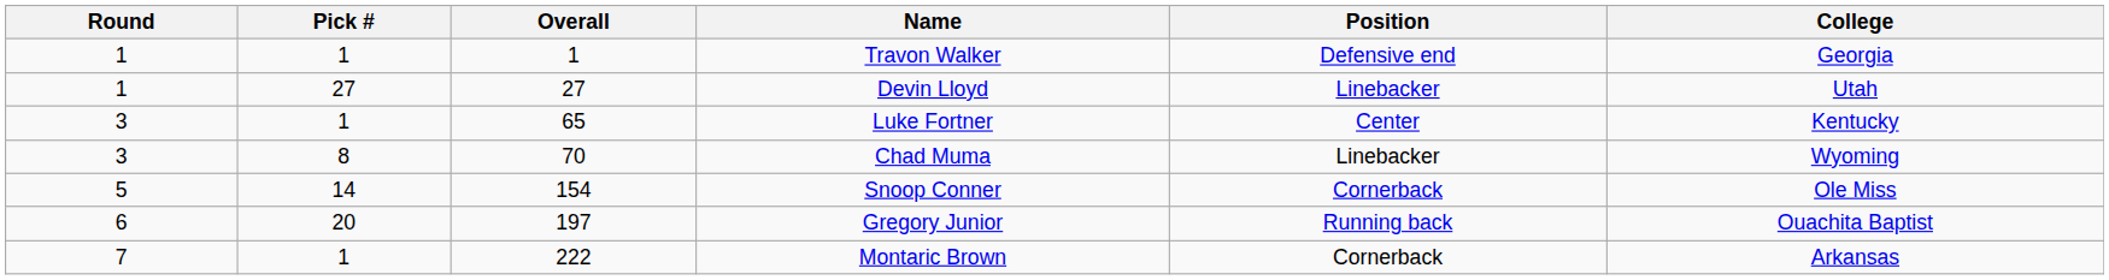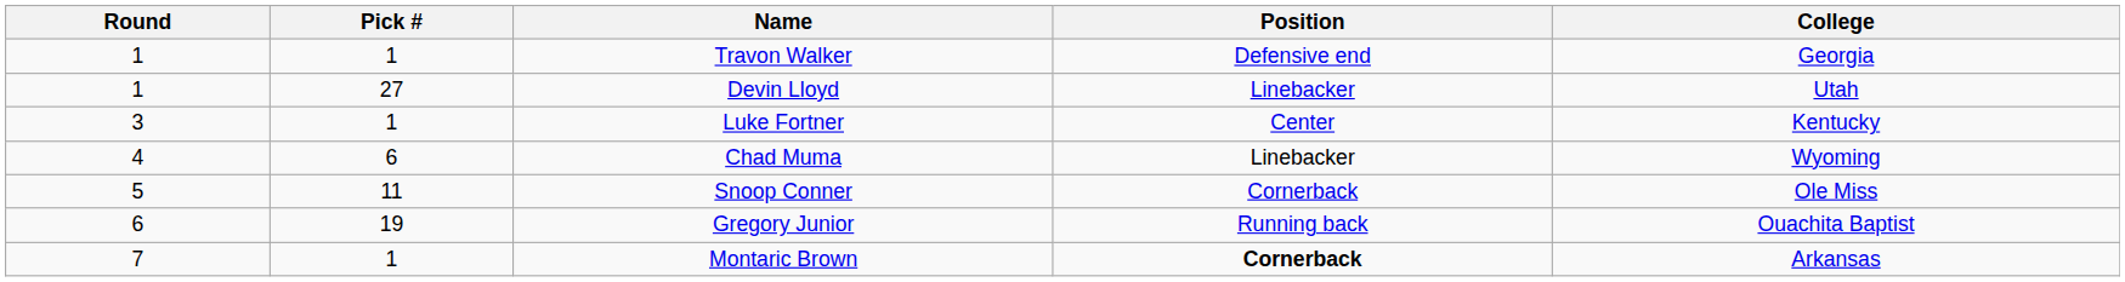- column: Overall | 1 | 27 | 65 | 70 | 154 | 197 | 222
Chad Muma | Round: 3 -> 4
Chad Muma | Pick #: 8 -> 6
Snoop Conner | Pick #: 14 -> 11
Gregory Junior | Pick #: 20 -> 19
Montaric Brown | Position: normal -> bold
